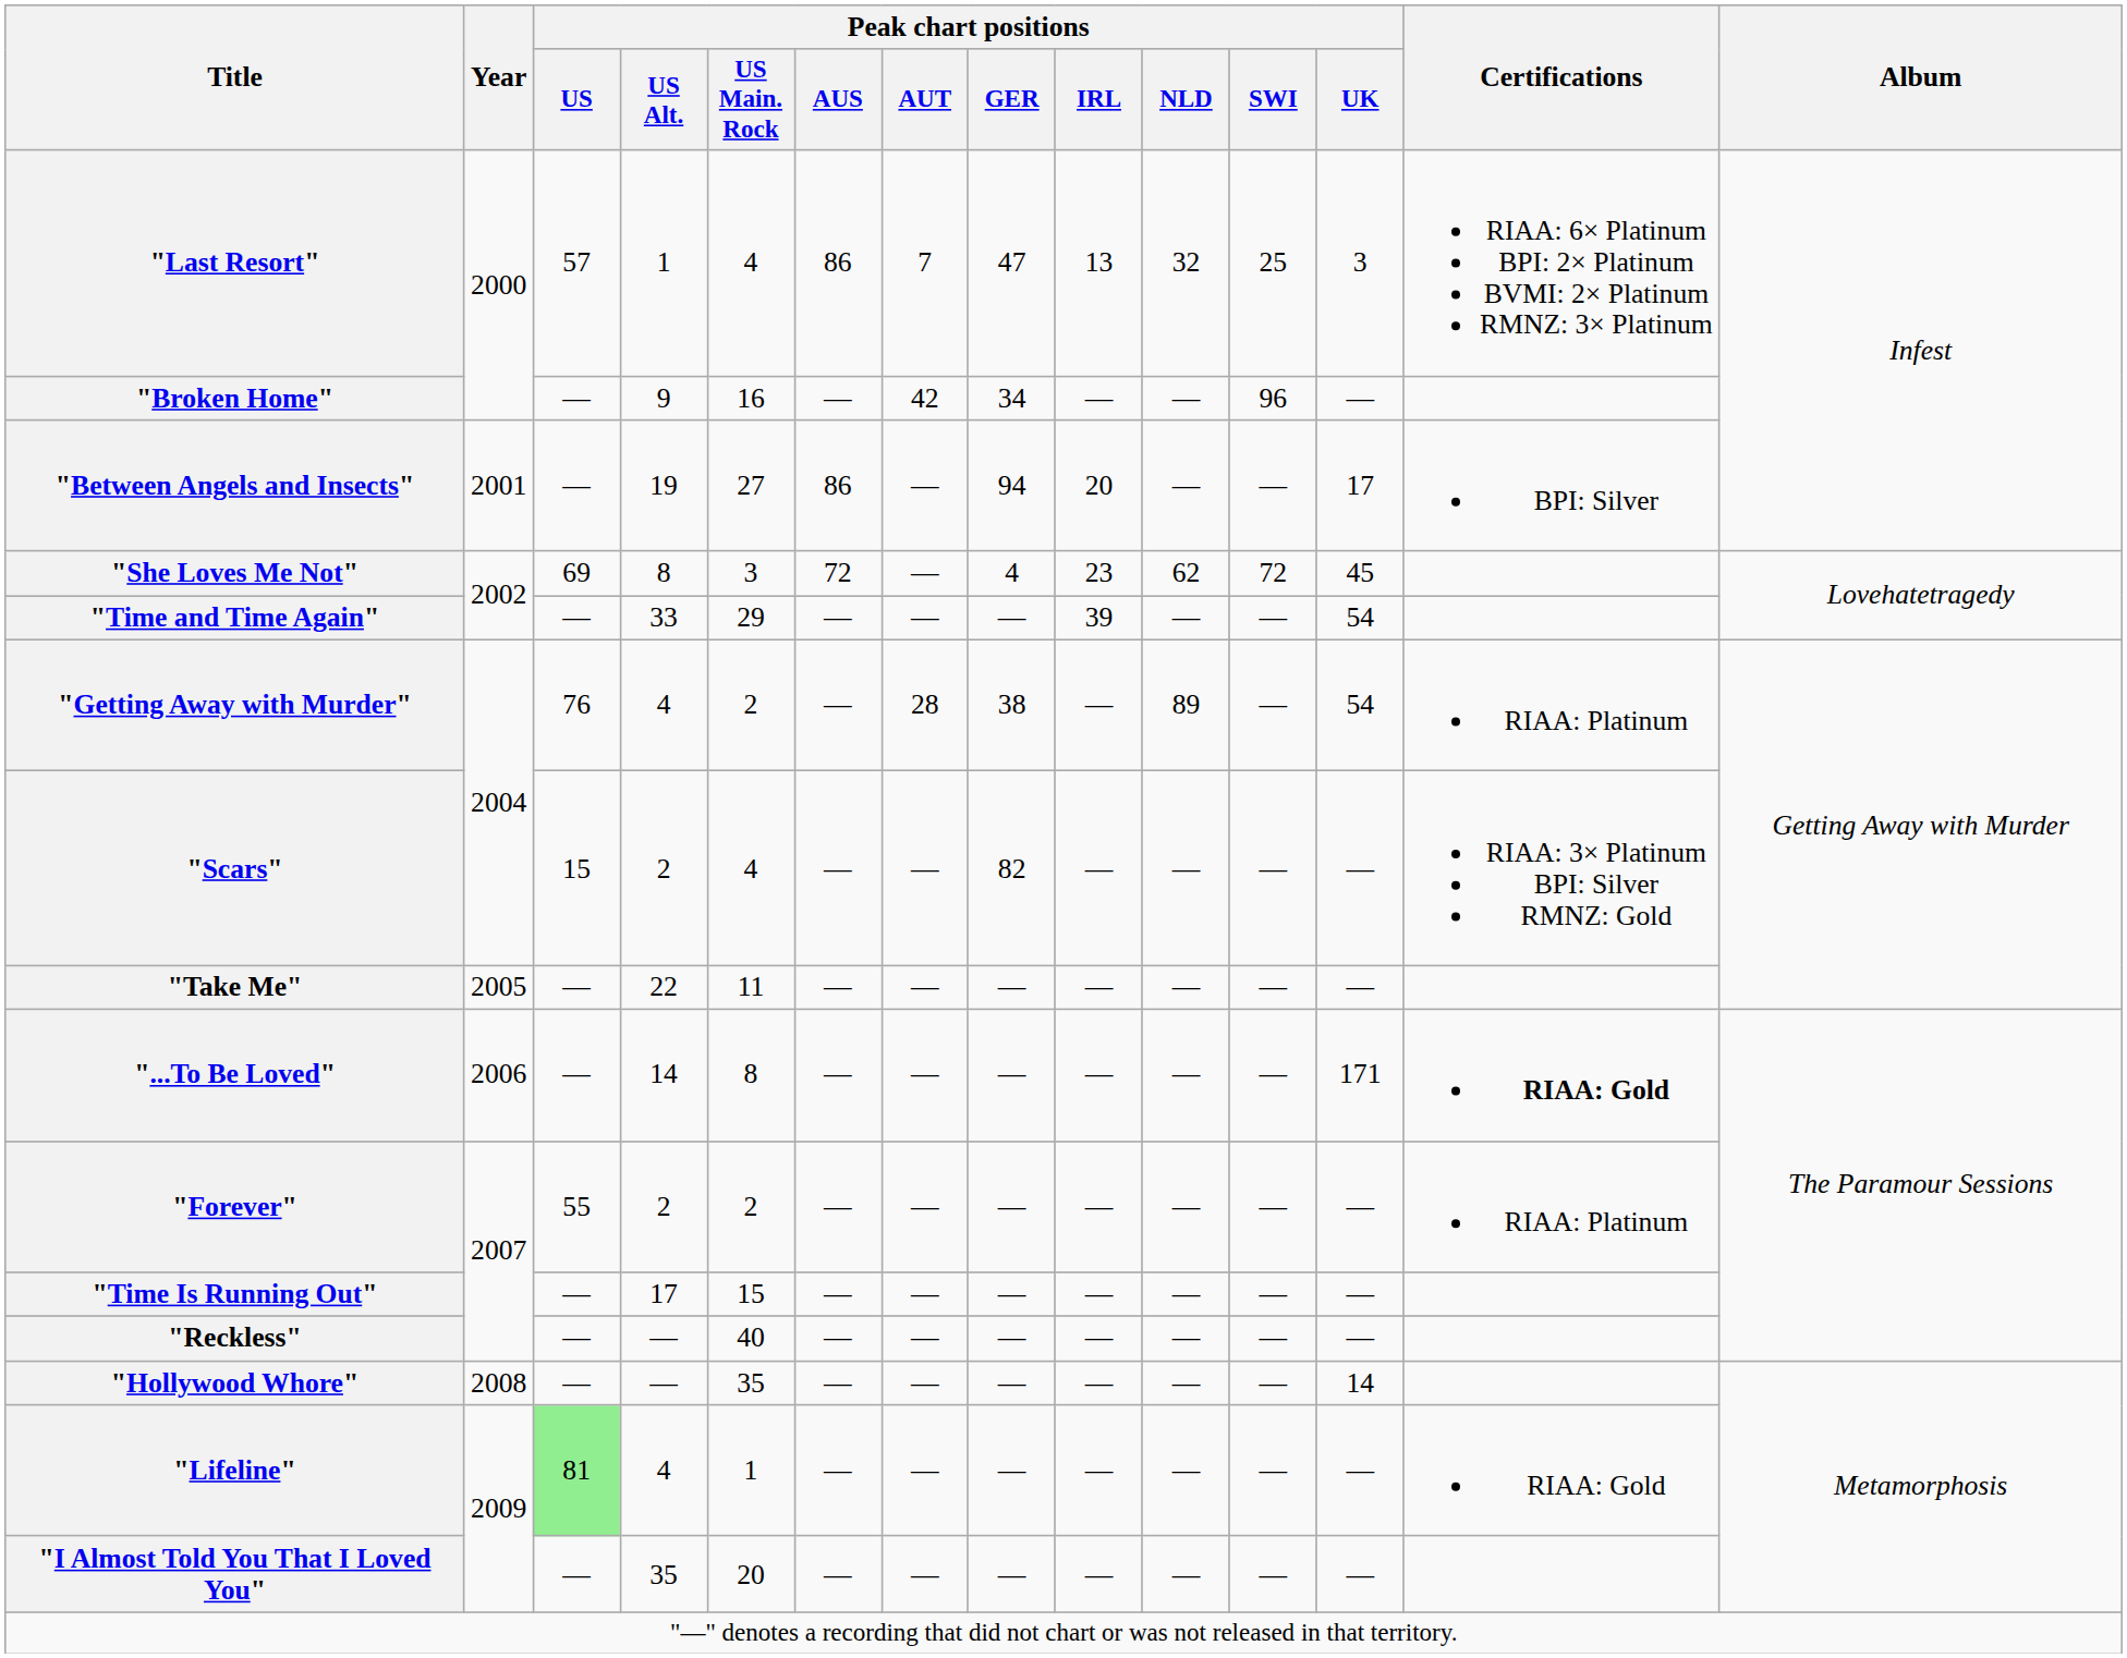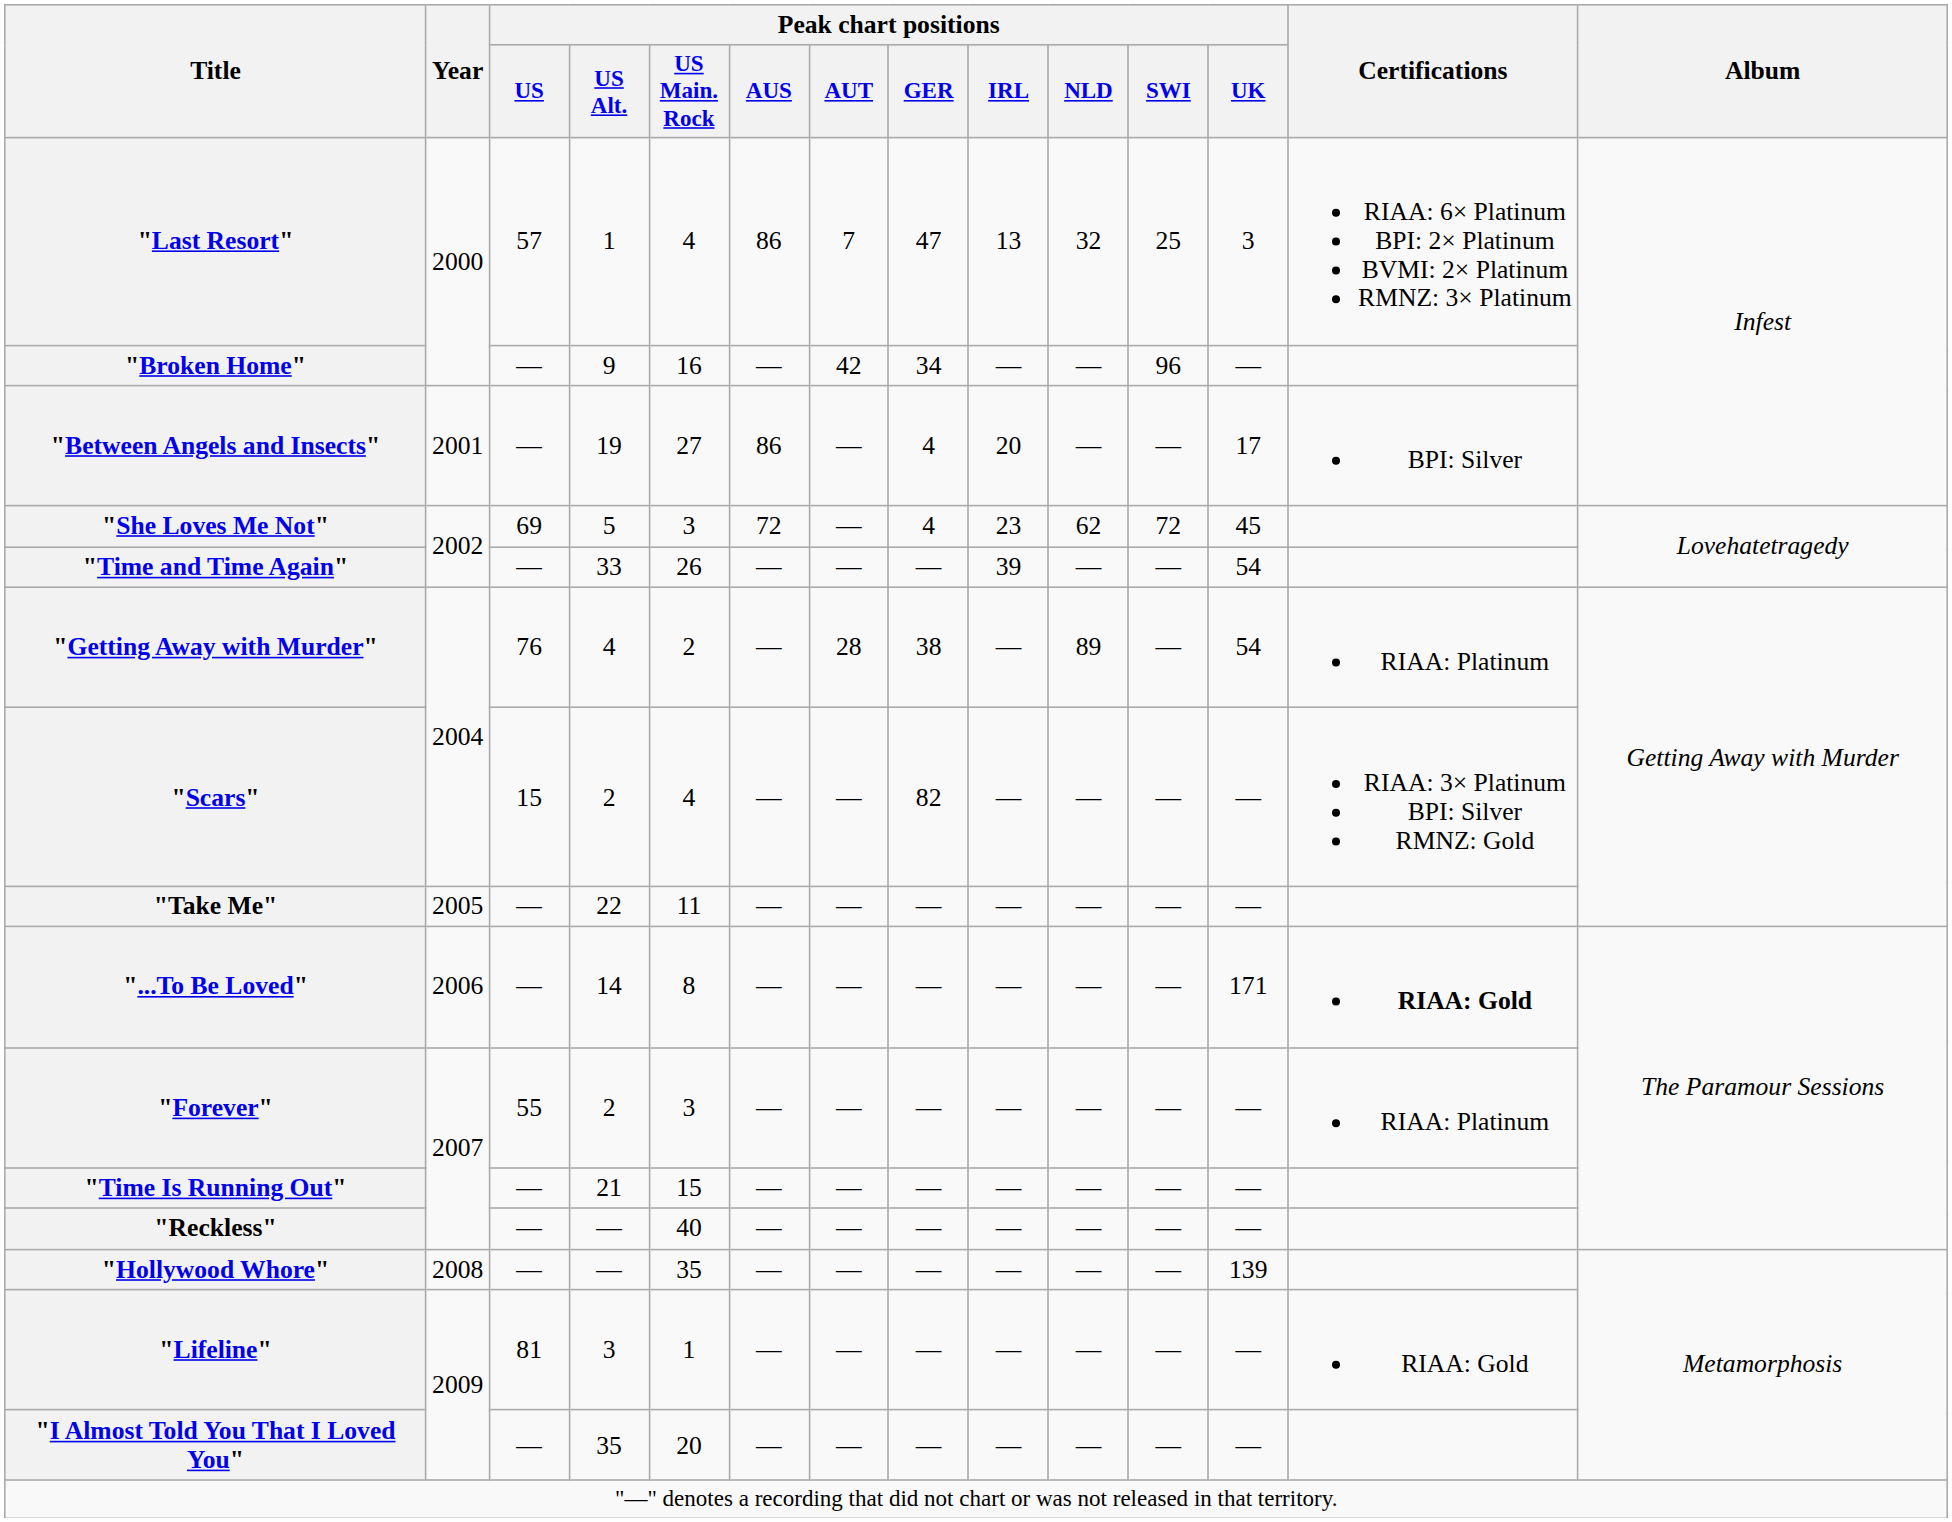"Between Angels and Insects" | Peak chart positions / GER: 94 -> 4
"She Loves Me Not" | Peak chart positions / US Alt.: 8 -> 5
"Time and Time Again" | Peak chart positions / US Main. Rock: 29 -> 26
"Forever" | Peak chart positions / US Main. Rock: 2 -> 3
"Time Is Running Out" | Peak chart positions / US Alt.: 17 -> 21
"Hollywood Whore" | Peak chart positions / UK: 14 -> 139
"Lifeline" | Peak chart positions / US: lightgreen background -> no background
"Lifeline" | Peak chart positions / US Alt.: 4 -> 3
